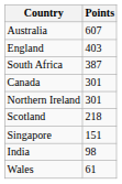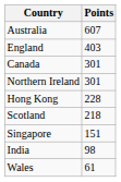- row: South Africa | 387
+ row: Hong Kong | 228
